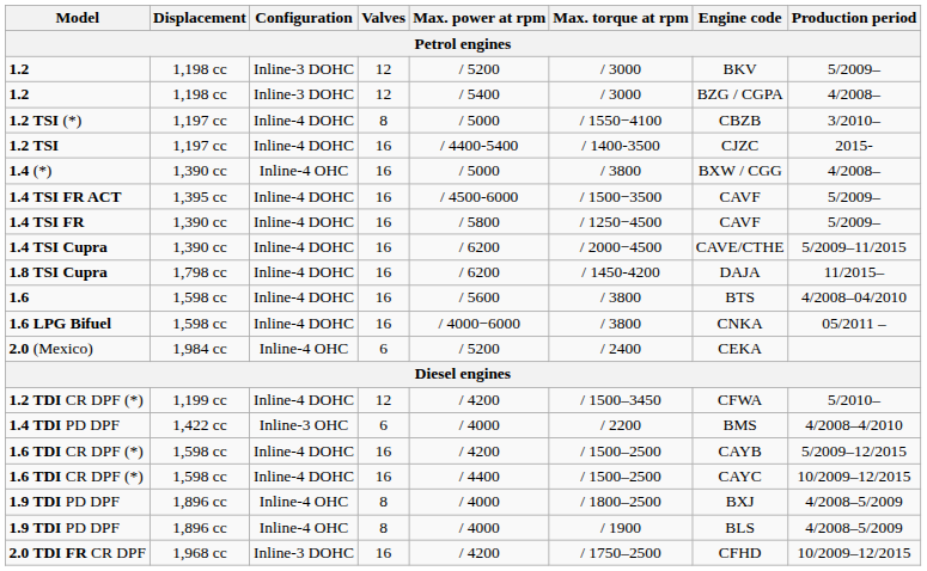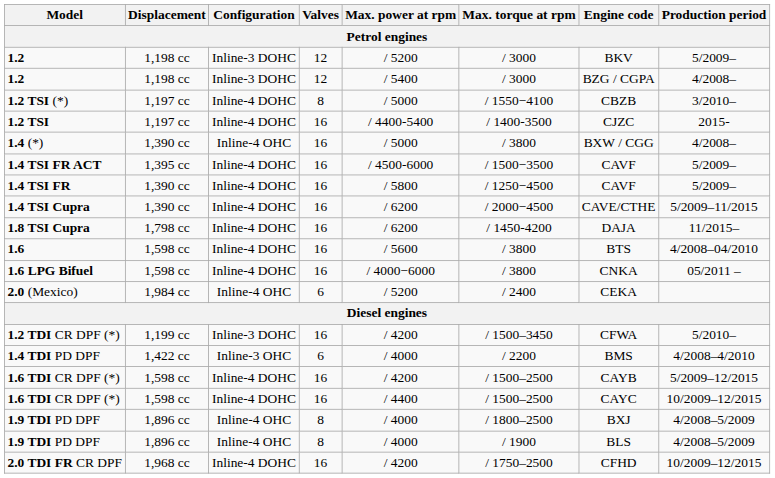1.2 TDI CR DPF (*) | Configuration: Inline-4 DOHC -> Inline-3 DOHC
1.2 TDI CR DPF (*) | Valves: 12 -> 16
2.0 TDI FR CR DPF | Configuration: Inline-3 DOHC -> Inline-4 DOHC
